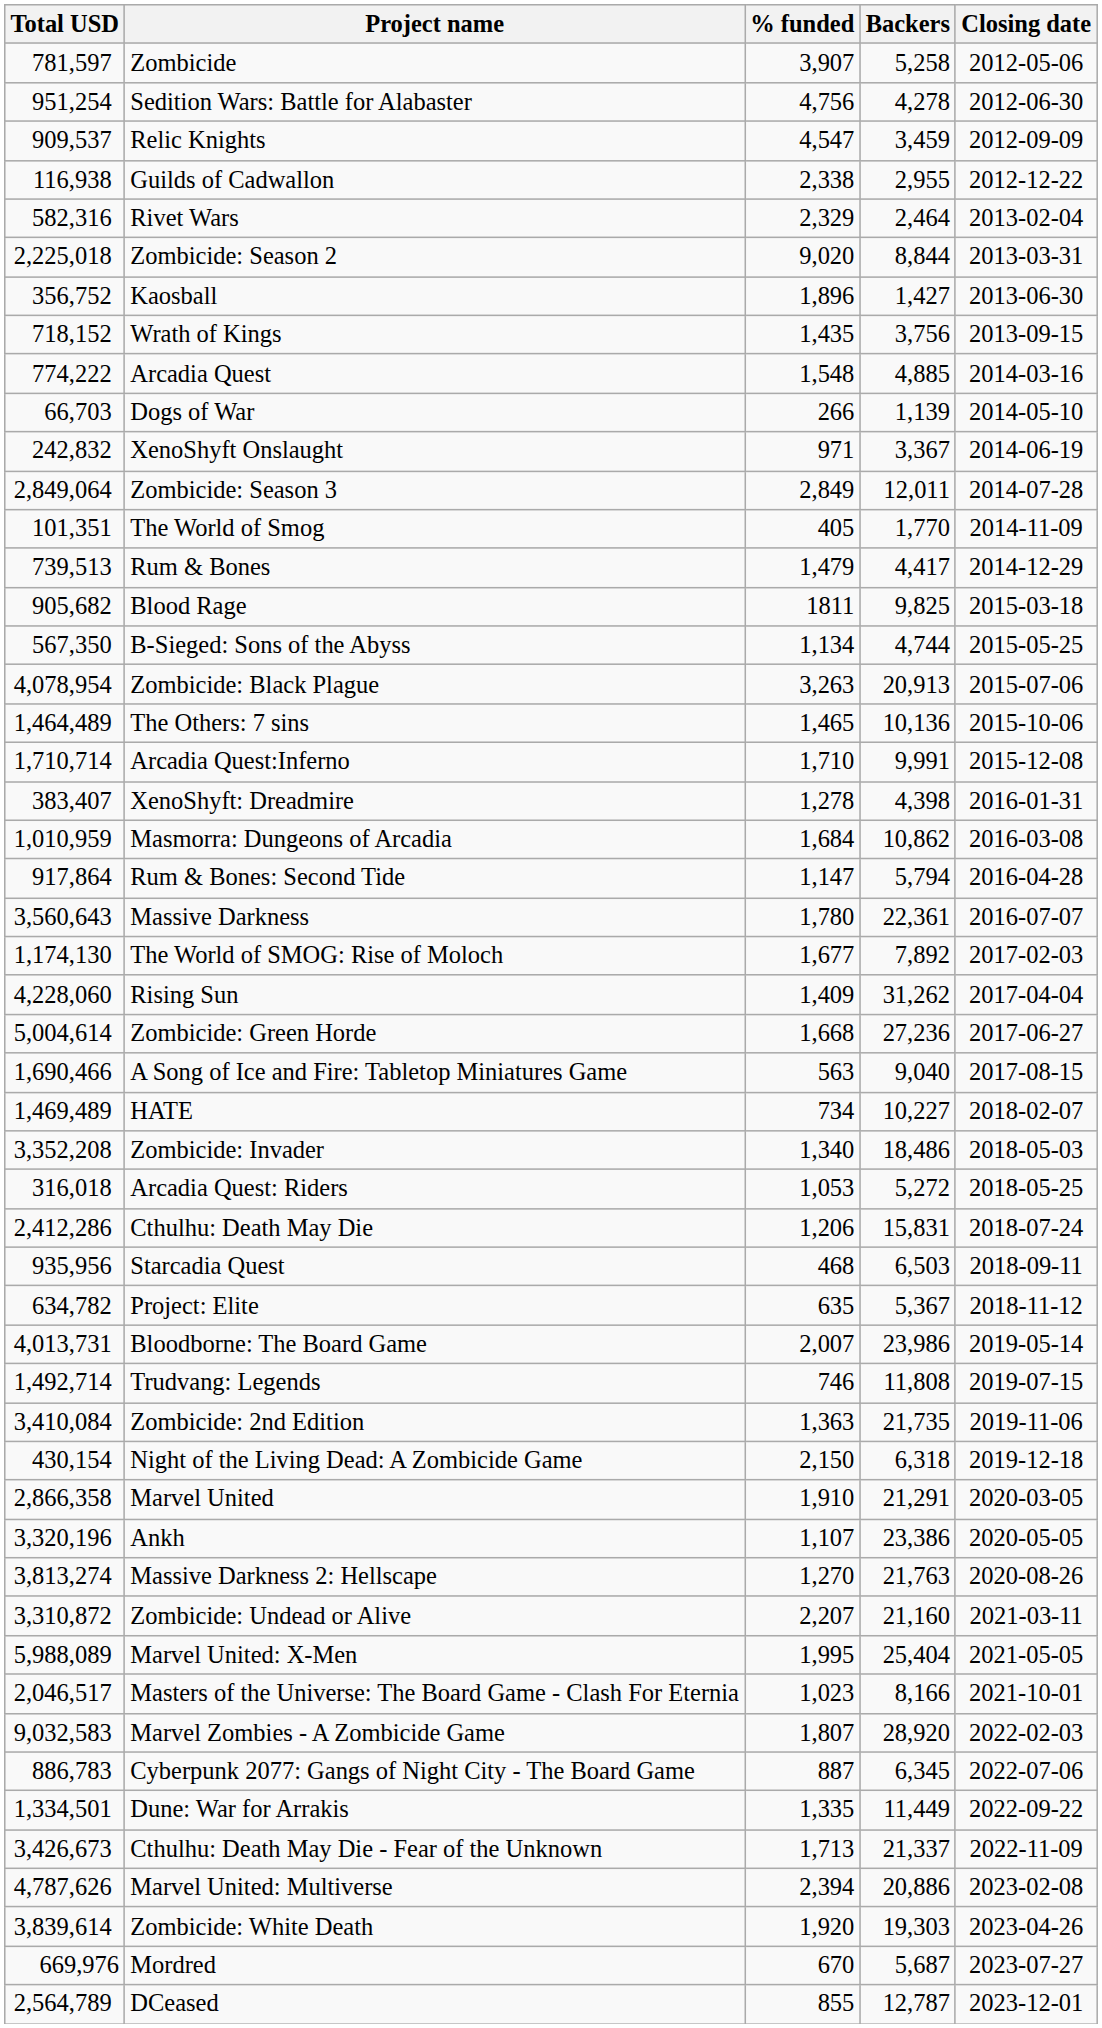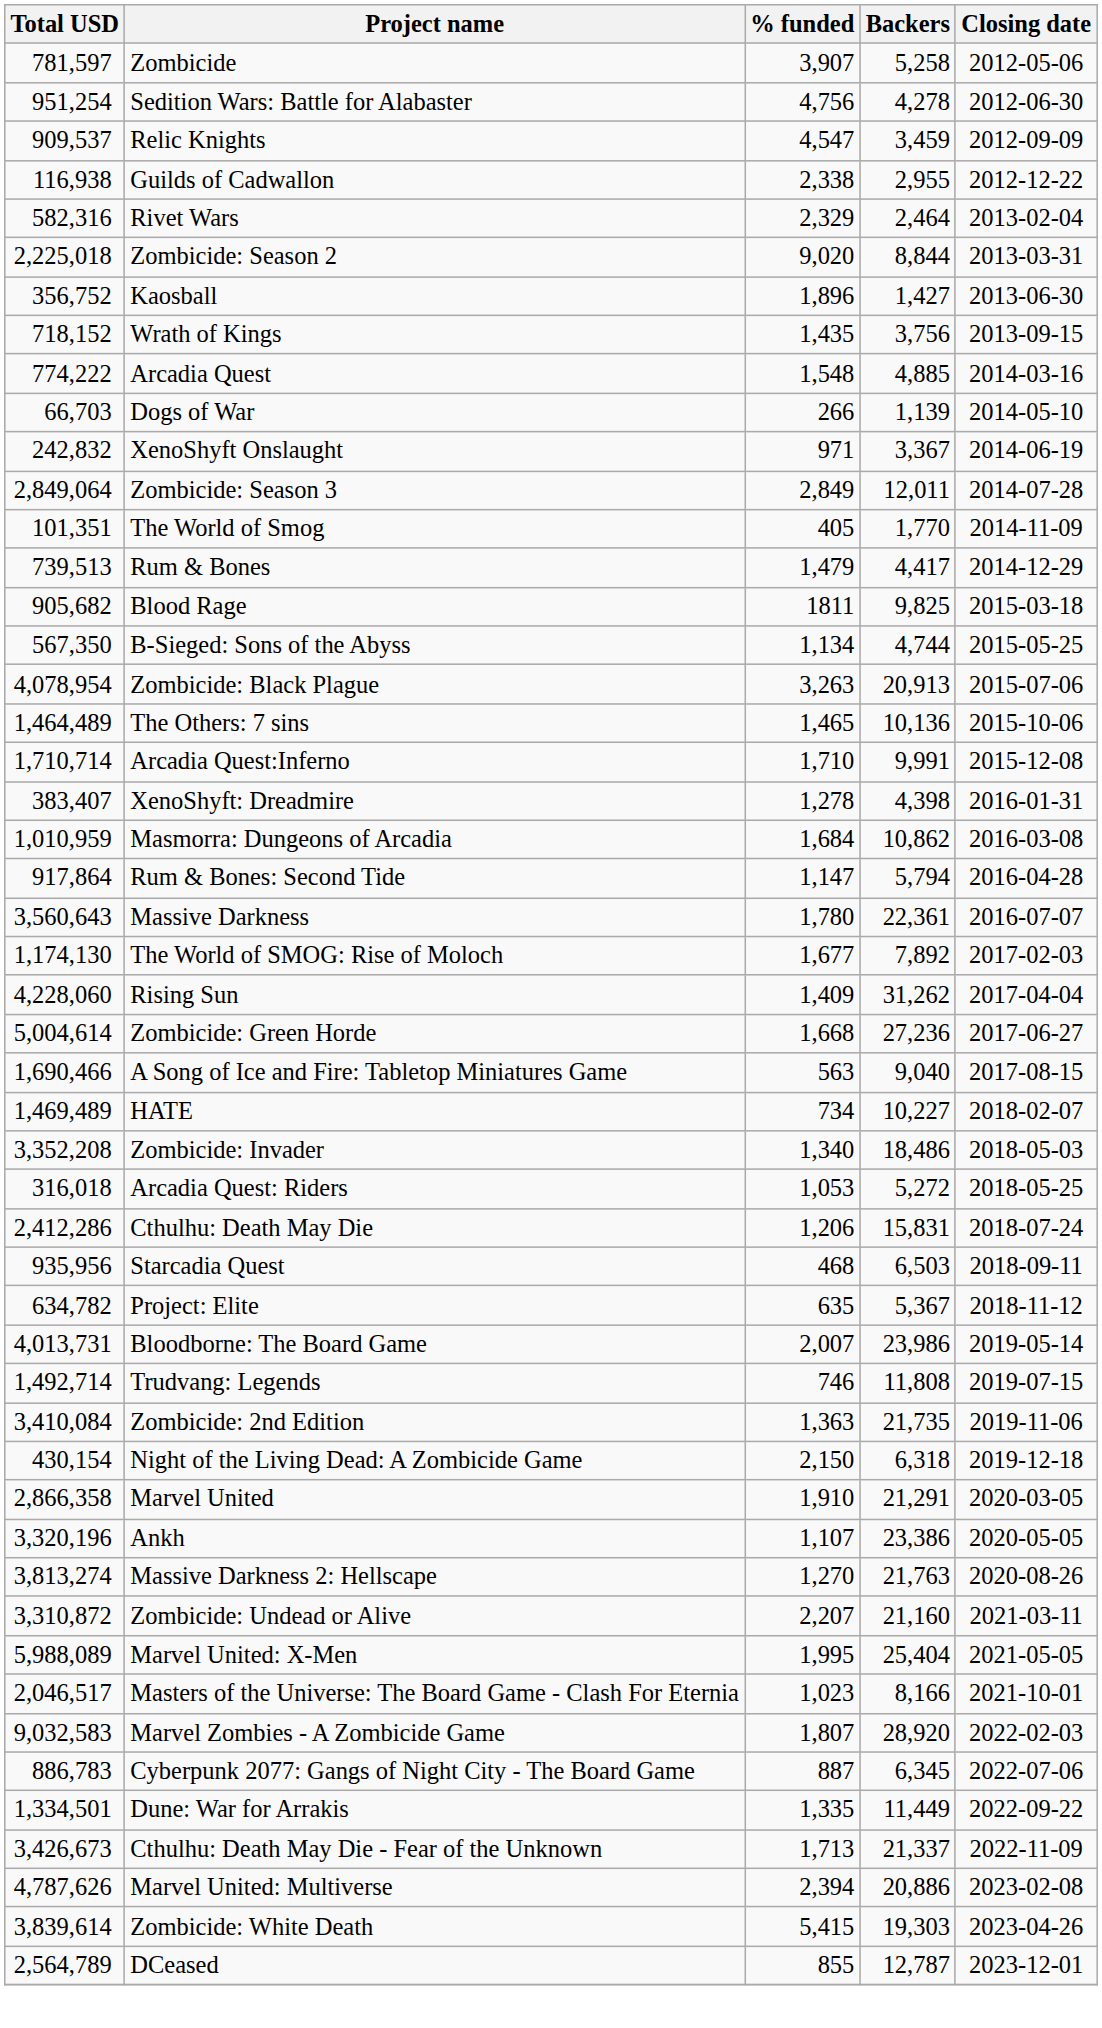Zombicide: White Death | % funded: 1,920 -> 5,415
- row: 669,976 | Mordred | 670 | 5,687 | 2023-07-27
